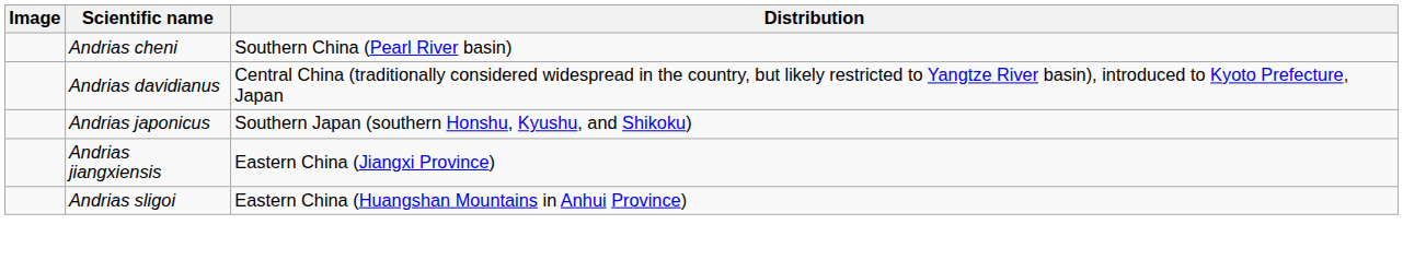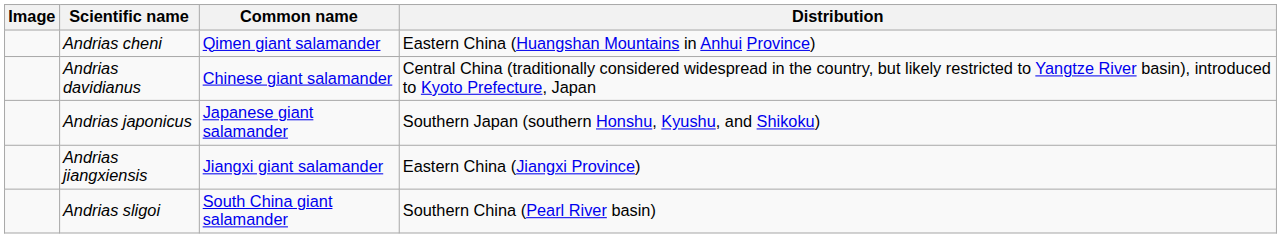+ column: Common name | Qimen giant salamander | Chinese giant salamander | Japanese giant salamander | Jiangxi giant salamander | South China giant salamander
Andrias cheni | Distribution: Southern China (Pearl River basin) -> Eastern China (Huangshan Mountains in Anhui Province)
Andrias sligoi | Distribution: Eastern China (Huangshan Mountains in Anhui Province) -> Southern China (Pearl River basin)
